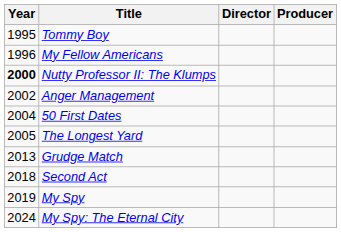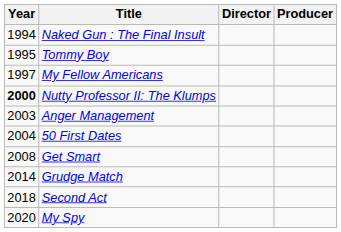+ row: 1994 | Naked Gun : The Final Insult
My Fellow Americans | Year: 1996 -> 1997
Anger Management | Year: 2002 -> 2003
- row: 2005 | The Longest Yard
+ row: 2008 | Get Smart
Grudge Match | Year: 2013 -> 2014
My Spy | Year: 2019 -> 2020
- row: 2024 | My Spy: The Eternal City
